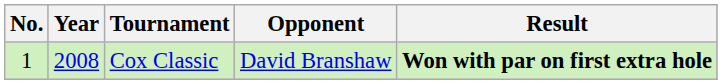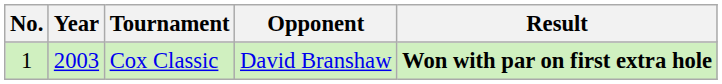Cox Classic | Year: 2008 -> 2003
